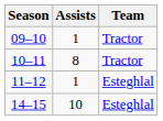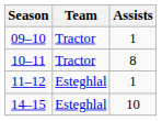columns swapped: Team <-> Assists
